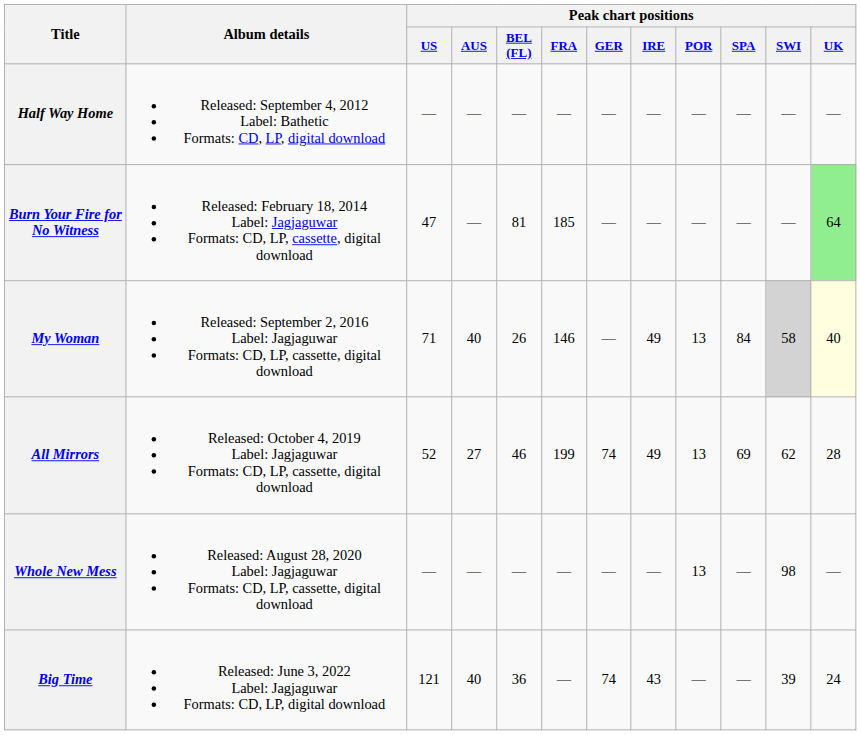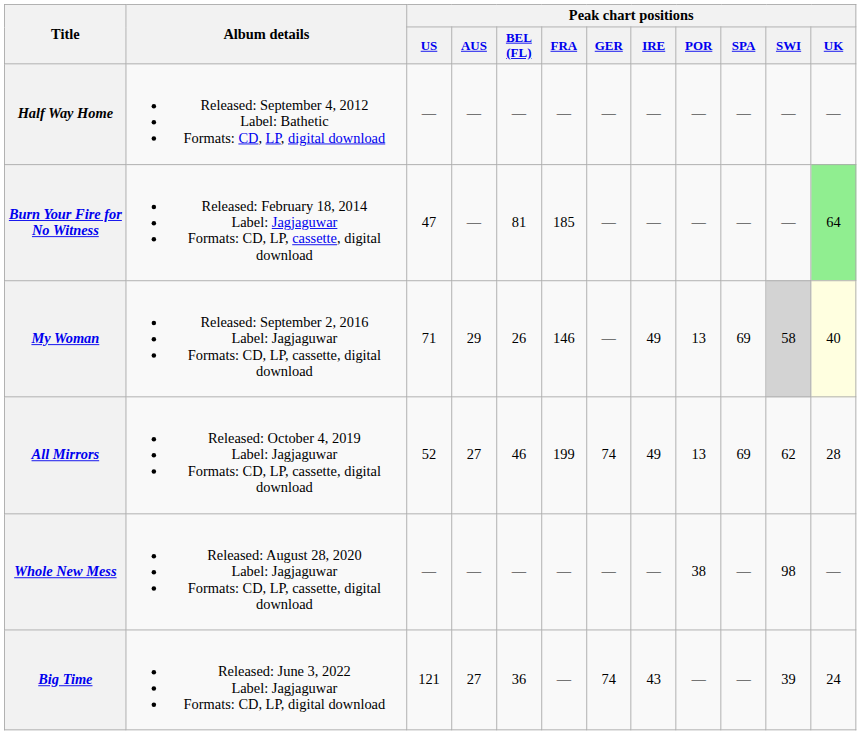My Woman | Peak chart positions / AUS: 40 -> 29
My Woman | Peak chart positions / SPA: 84 -> 69
Whole New Mess | Peak chart positions / POR: 13 -> 38
Big Time | Peak chart positions / AUS: 40 -> 27
